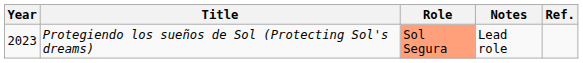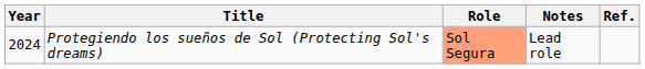Protegiendo los sueños de Sol (Protecting Sol's dreams) | Year: 2023 -> 2024
